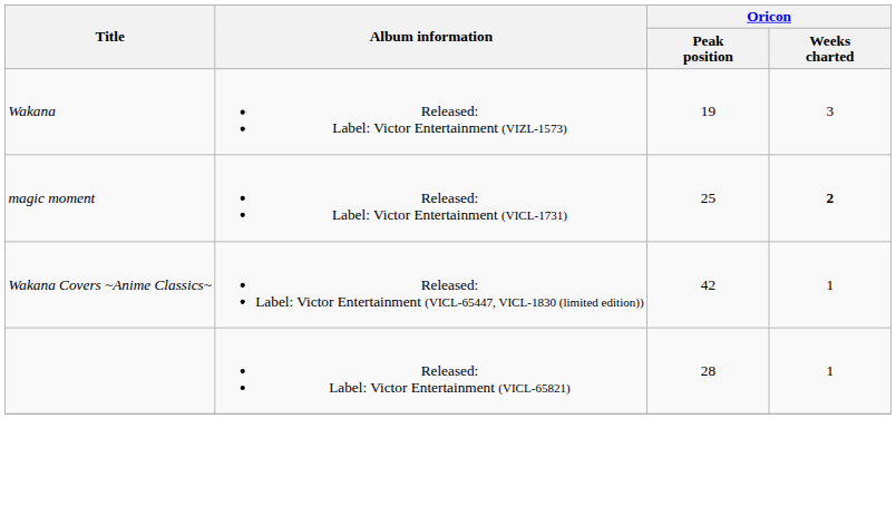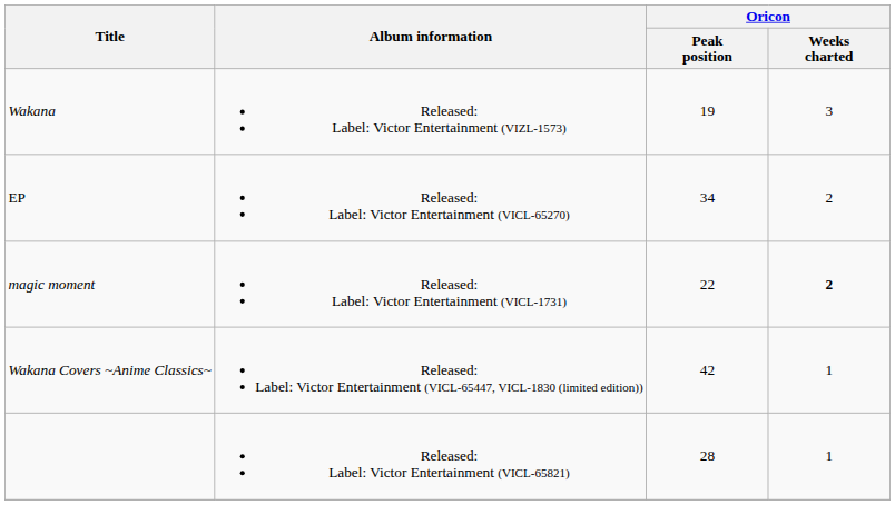+ row: EP | Released: Label: Victor Entertainment (VICL-65270) | 34 | 2
magic moment | Oricon / Peak position: 25 -> 22
